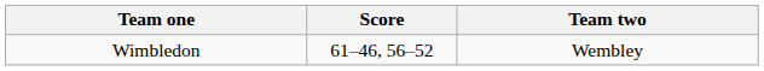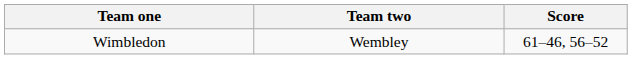columns swapped: Score <-> Team two
